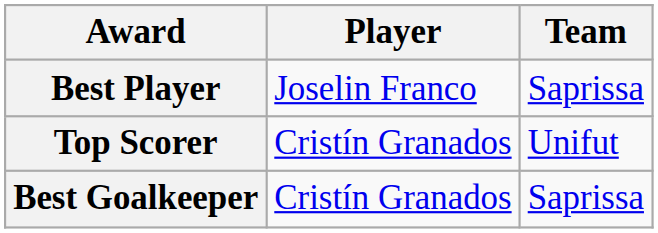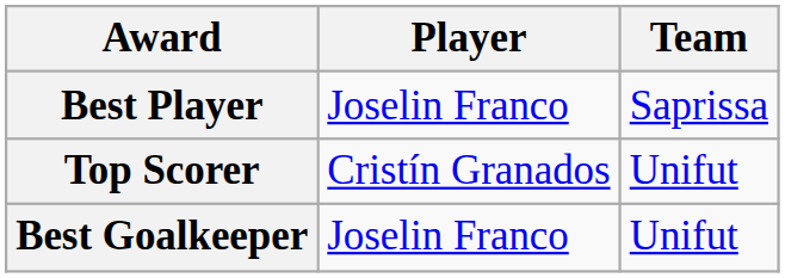Best Goalkeeper | Player: Cristín Granados -> Joselin Franco
Best Goalkeeper | Team: Saprissa -> Unifut
